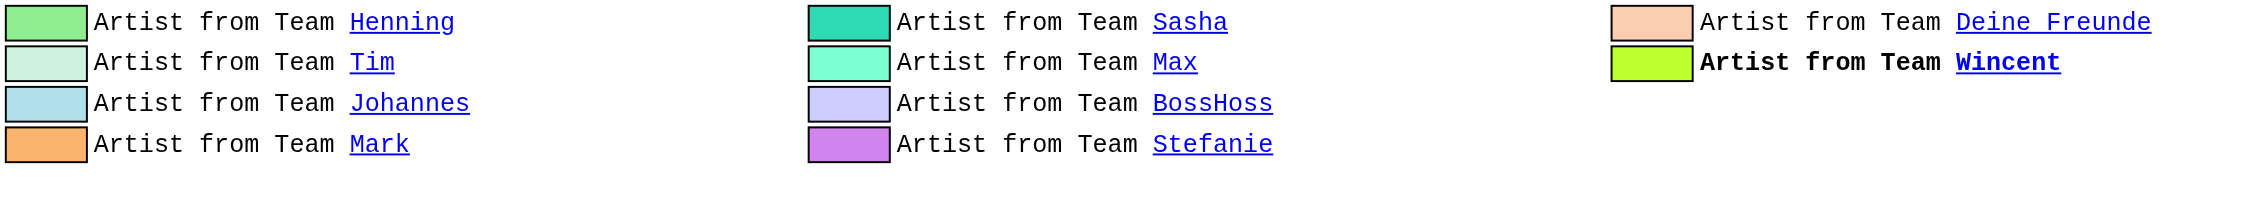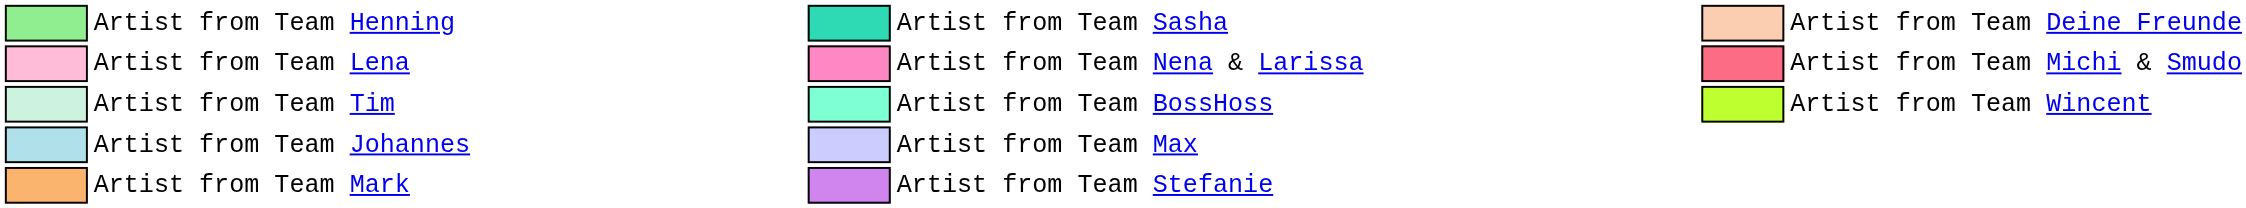+ row: Artist from Team Lena | Artist from Team Nena & Larissa | Artist from Team Michi & Smudo
Artist from Team Tim | column 8: Artist from Team Max -> Artist from Team BossHoss
Artist from Team Tim | column 14: bold -> normal
Artist from Team Johannes | column 8: Artist from Team BossHoss -> Artist from Team Max
